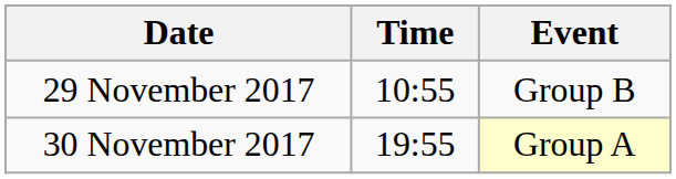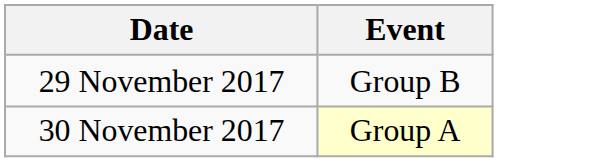- column: Time | 10:55 | 19:55
